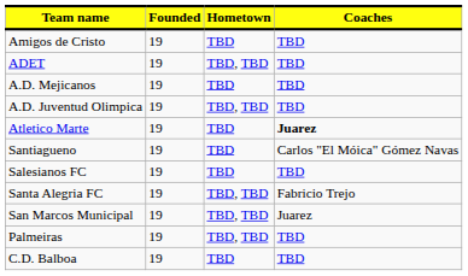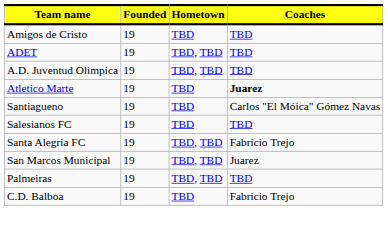- row: A.D. Mejicanos | 19 | TBD | TBD
C.D. Balboa | Coaches: TBD -> Fabricio Trejo
